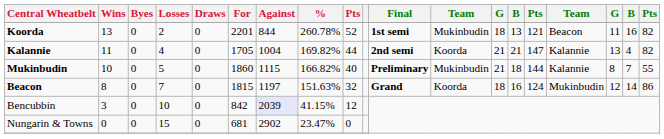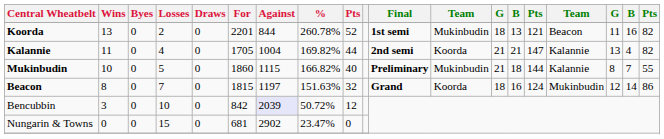Bencubbin | %: 41.15% -> 50.72%
